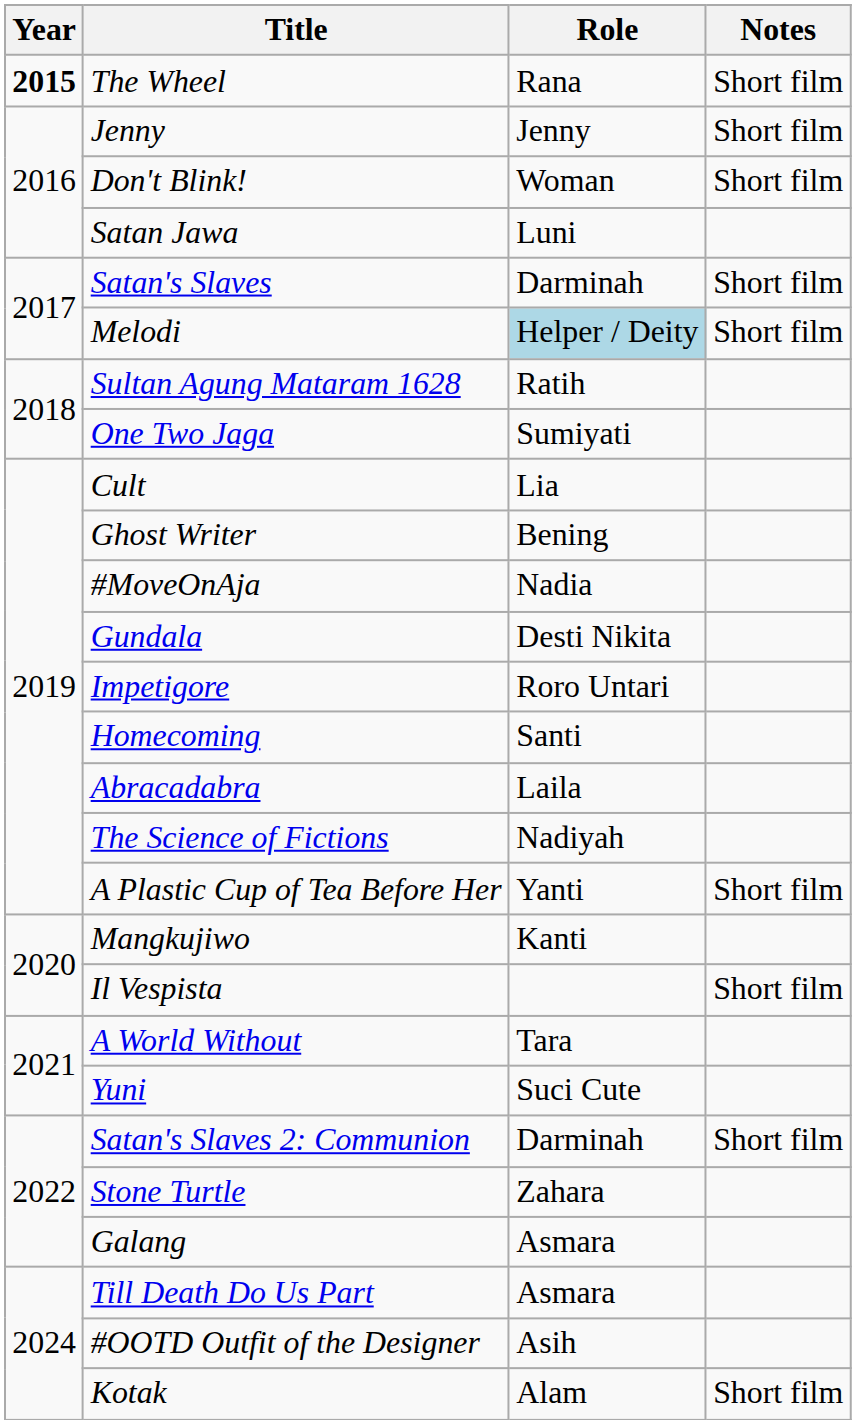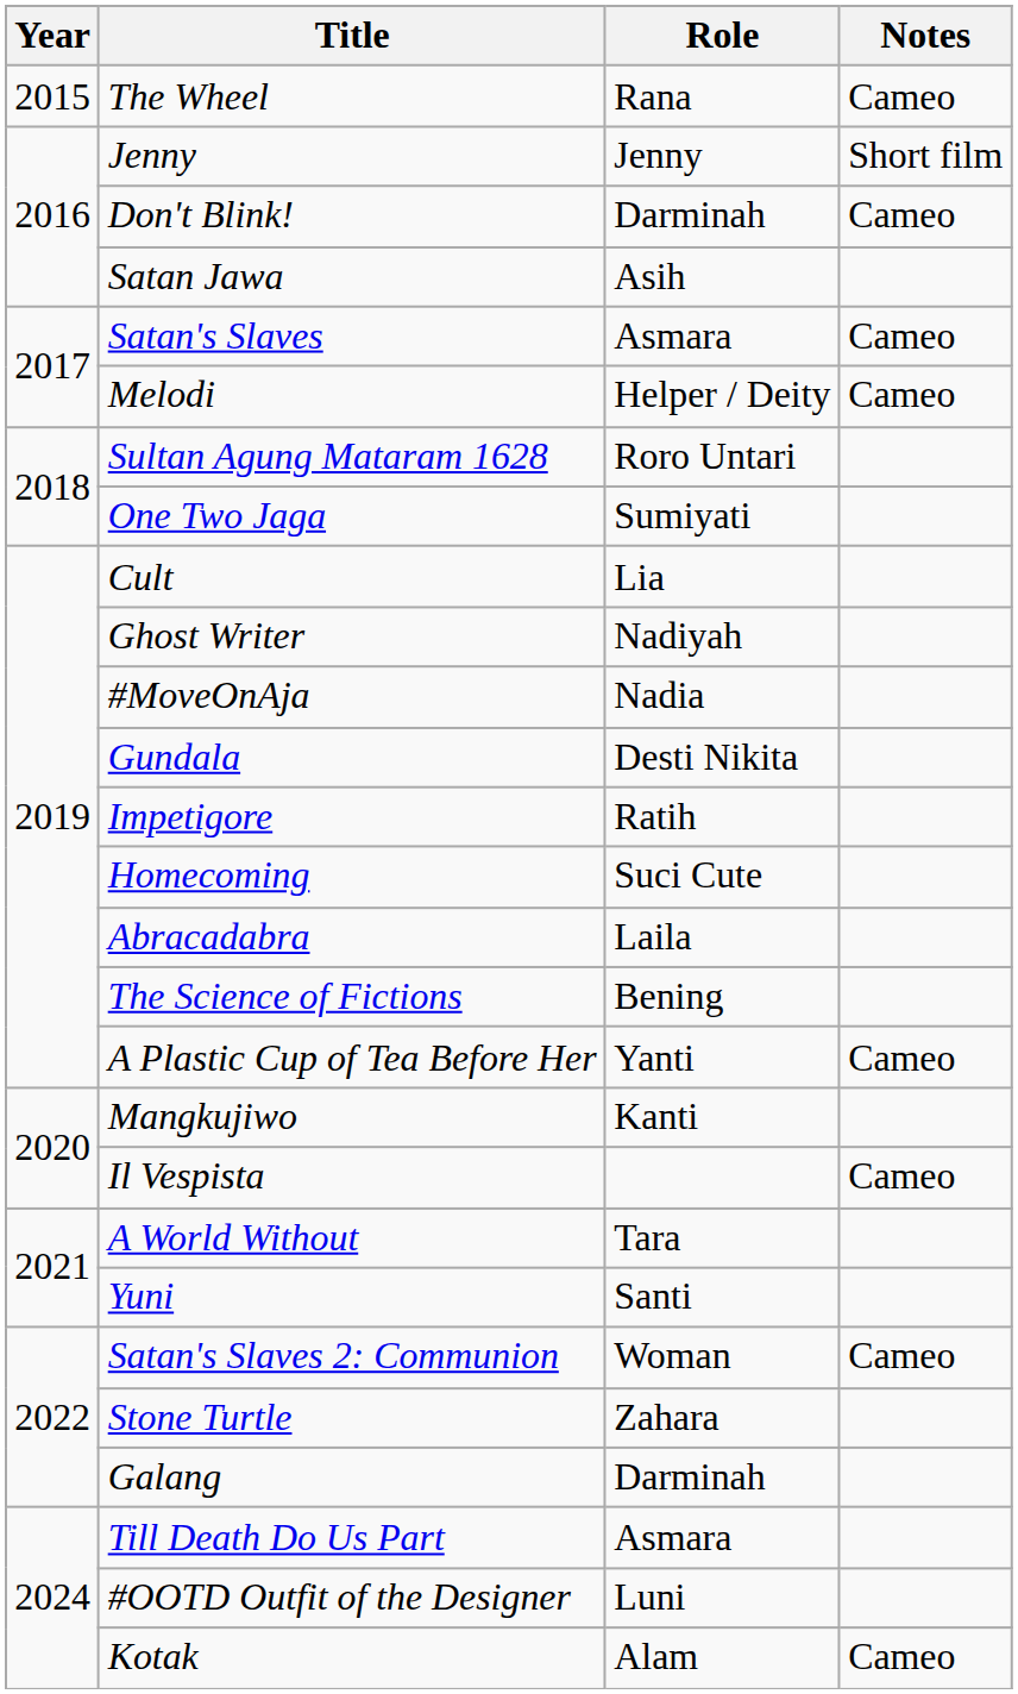The Wheel | Year: bold -> normal
The Wheel | Notes: Short film -> Cameo
Don't Blink! | Role: Woman -> Darminah
Don't Blink! | Notes: Short film -> Cameo
Satan Jawa | Role: Luni -> Asih
Satan's Slaves | Role: Darminah -> Asmara
Satan's Slaves | Notes: Short film -> Cameo
Melodi | Role: lightblue background -> no background
Melodi | Notes: Short film -> Cameo
Sultan Agung Mataram 1628 | Role: Ratih -> Roro Untari
Ghost Writer | Role: Bening -> Nadiyah
Impetigore | Role: Roro Untari -> Ratih
Homecoming | Role: Santi -> Suci Cute
The Science of Fictions | Role: Nadiyah -> Bening
A Plastic Cup of Tea Before Her | Notes: Short film -> Cameo
Il Vespista | Notes: Short film -> Cameo
Yuni | Role: Suci Cute -> Santi
Satan's Slaves 2: Communion | Role: Darminah -> Woman
Satan's Slaves 2: Communion | Notes: Short film -> Cameo
Galang | Role: Asmara -> Darminah
#OOTD Outfit of the Designer | Role: Asih -> Luni
Kotak | Notes: Short film -> Cameo
